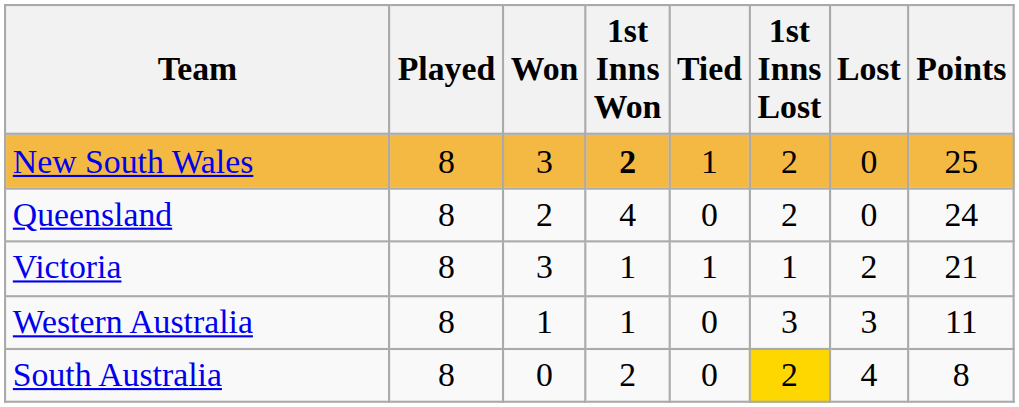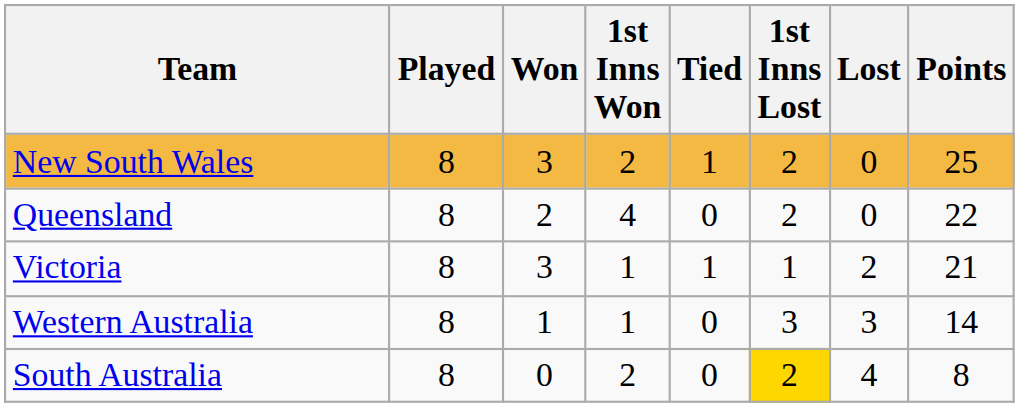New South Wales | 1st Inns Won: bold -> normal
Queensland | Points: 24 -> 22
Western Australia | Points: 11 -> 14
